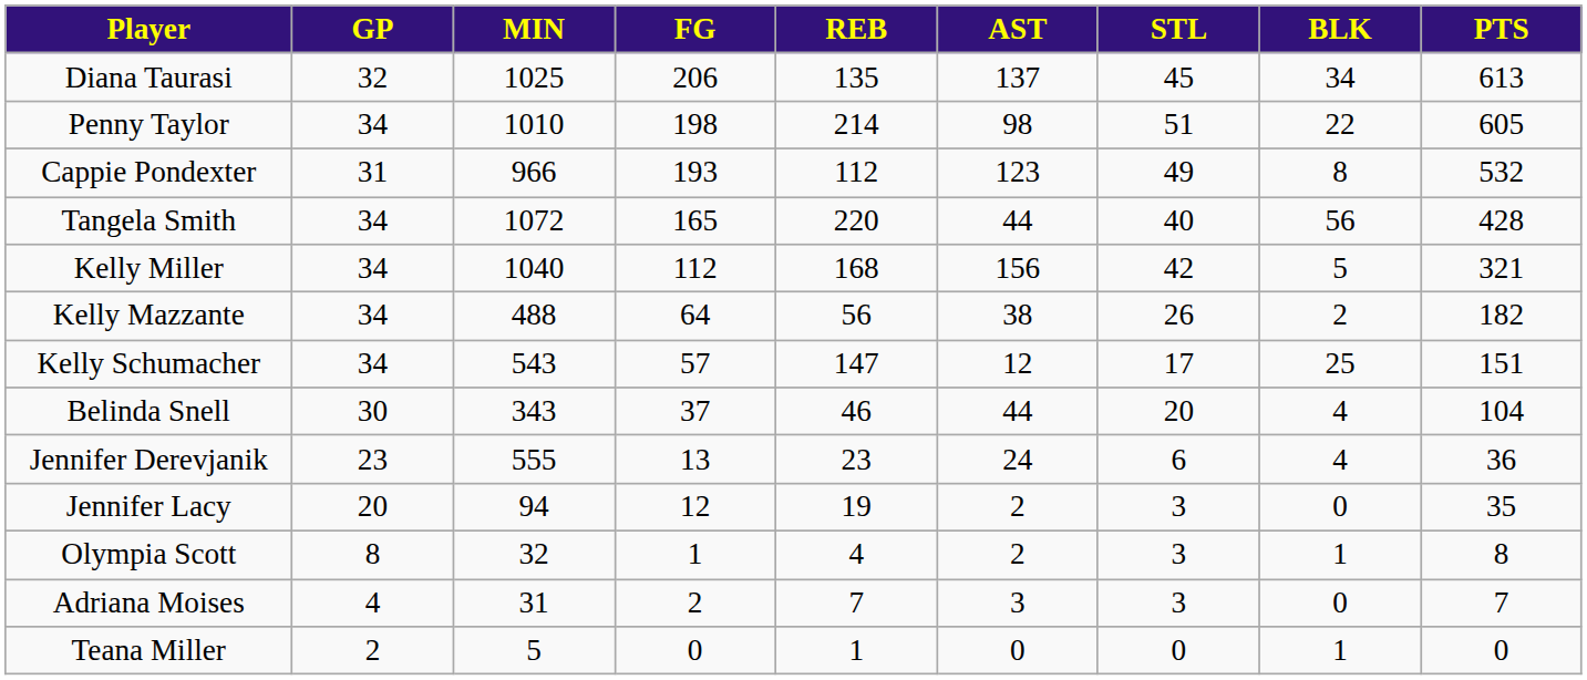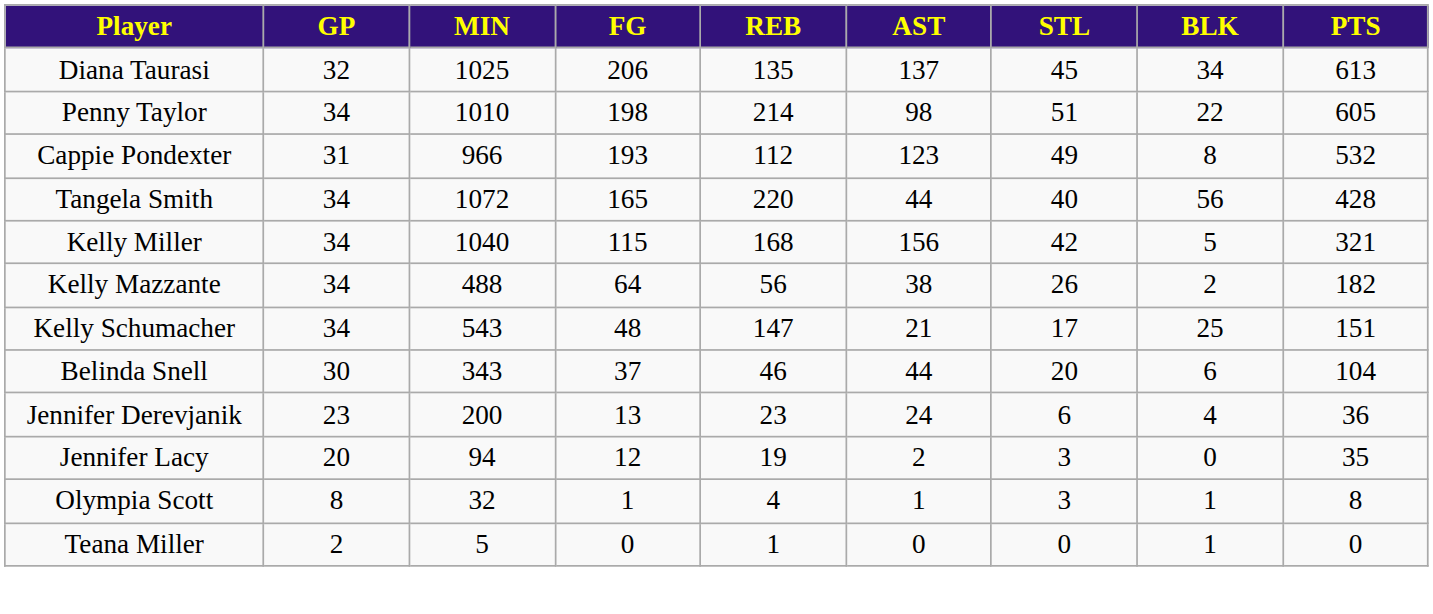Kelly Miller | FG: 112 -> 115
Kelly Schumacher | FG: 57 -> 48
Kelly Schumacher | AST: 12 -> 21
Belinda Snell | BLK: 4 -> 6
Jennifer Derevjanik | MIN: 555 -> 200
Olympia Scott | AST: 2 -> 1
- row: Adriana Moises | 4 | 31 | 2 | 7 | 3 | 3 | 0 | 7
